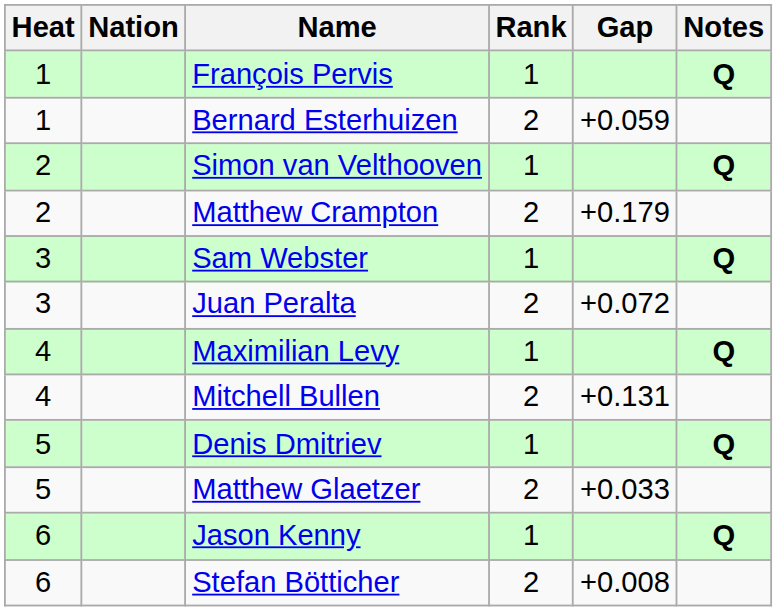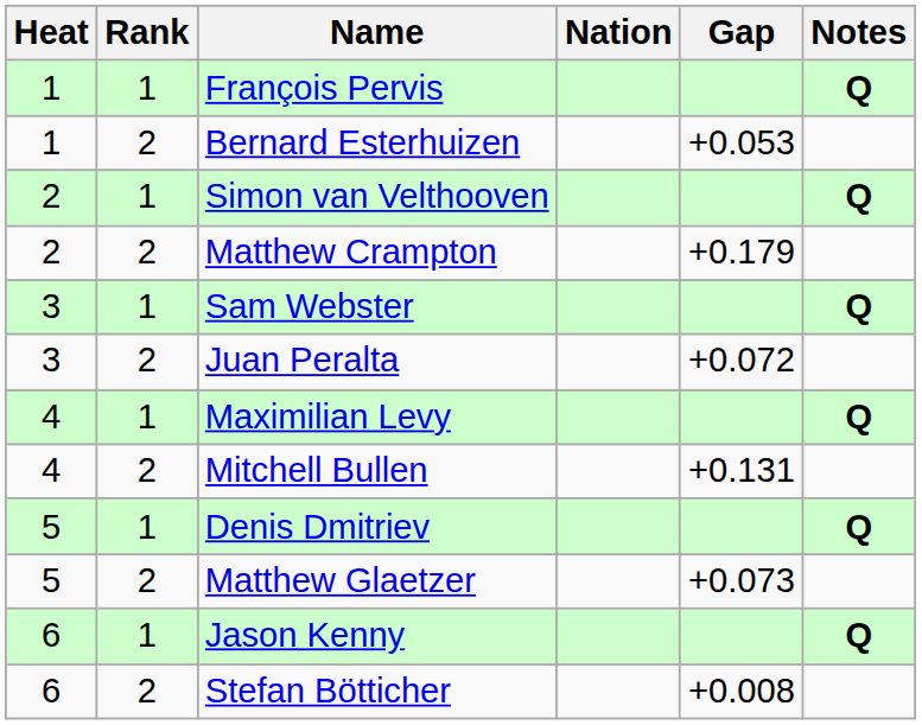columns swapped: Rank <-> Nation
Bernard Esterhuizen | Gap: +0.059 -> +0.053
Matthew Glaetzer | Gap: +0.033 -> +0.073
